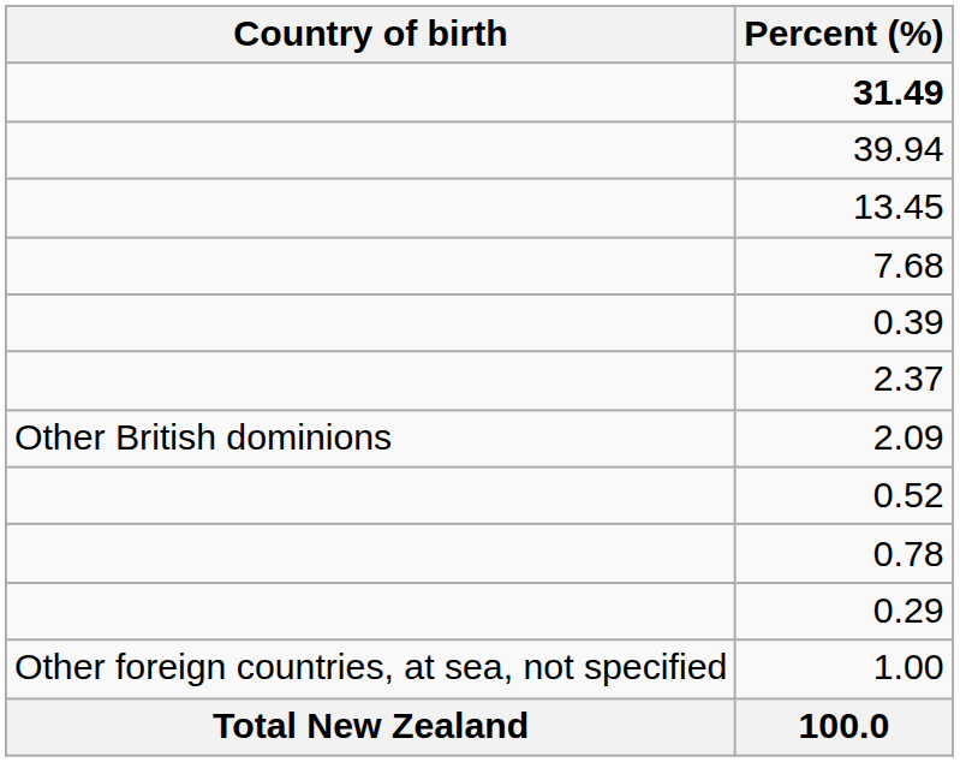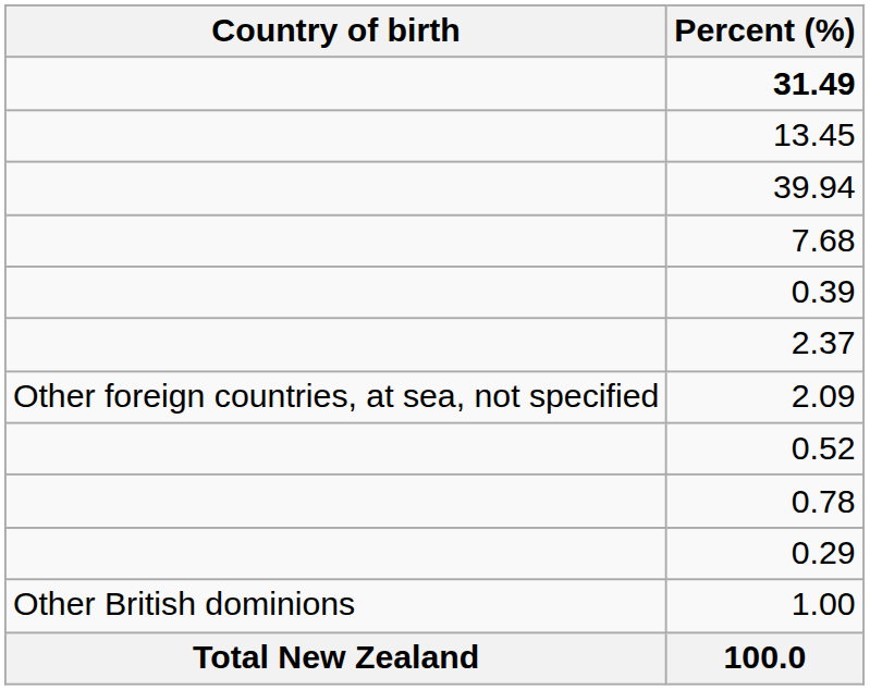rows swapped: 39.94 <-> 13.45
2.09 | Country of birth: Other British dominions -> Other foreign countries, at sea, not specified
1.00 | Country of birth: Other foreign countries, at sea, not specified -> Other British dominions
